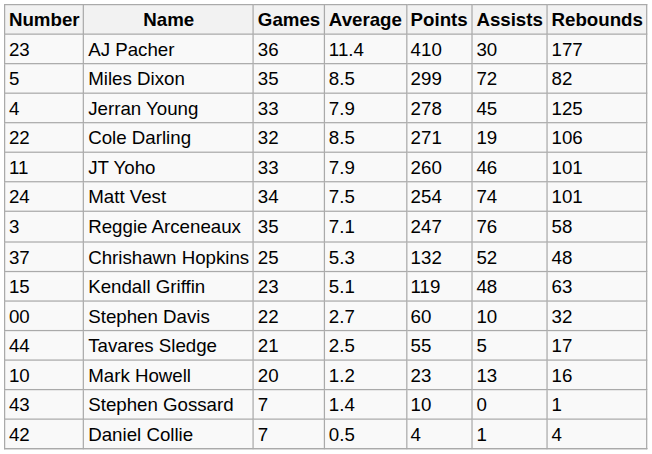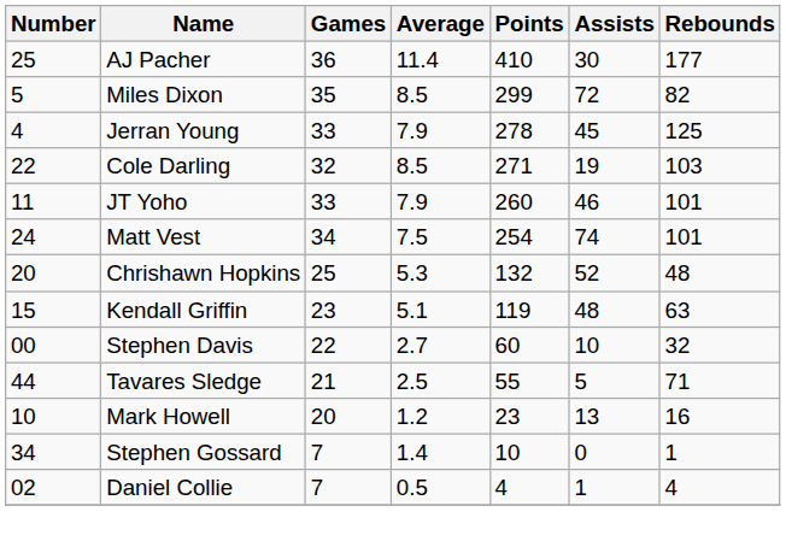AJ Pacher | Number: 23 -> 25
Cole Darling | Rebounds: 106 -> 103
- row: 3 | Reggie Arceneaux | 35 | 7.1 | 247 | 76 | 58
Chrishawn Hopkins | Number: 37 -> 20
Tavares Sledge | Rebounds: 17 -> 71
Stephen Gossard | Number: 43 -> 34
Daniel Collie | Number: 42 -> 02
